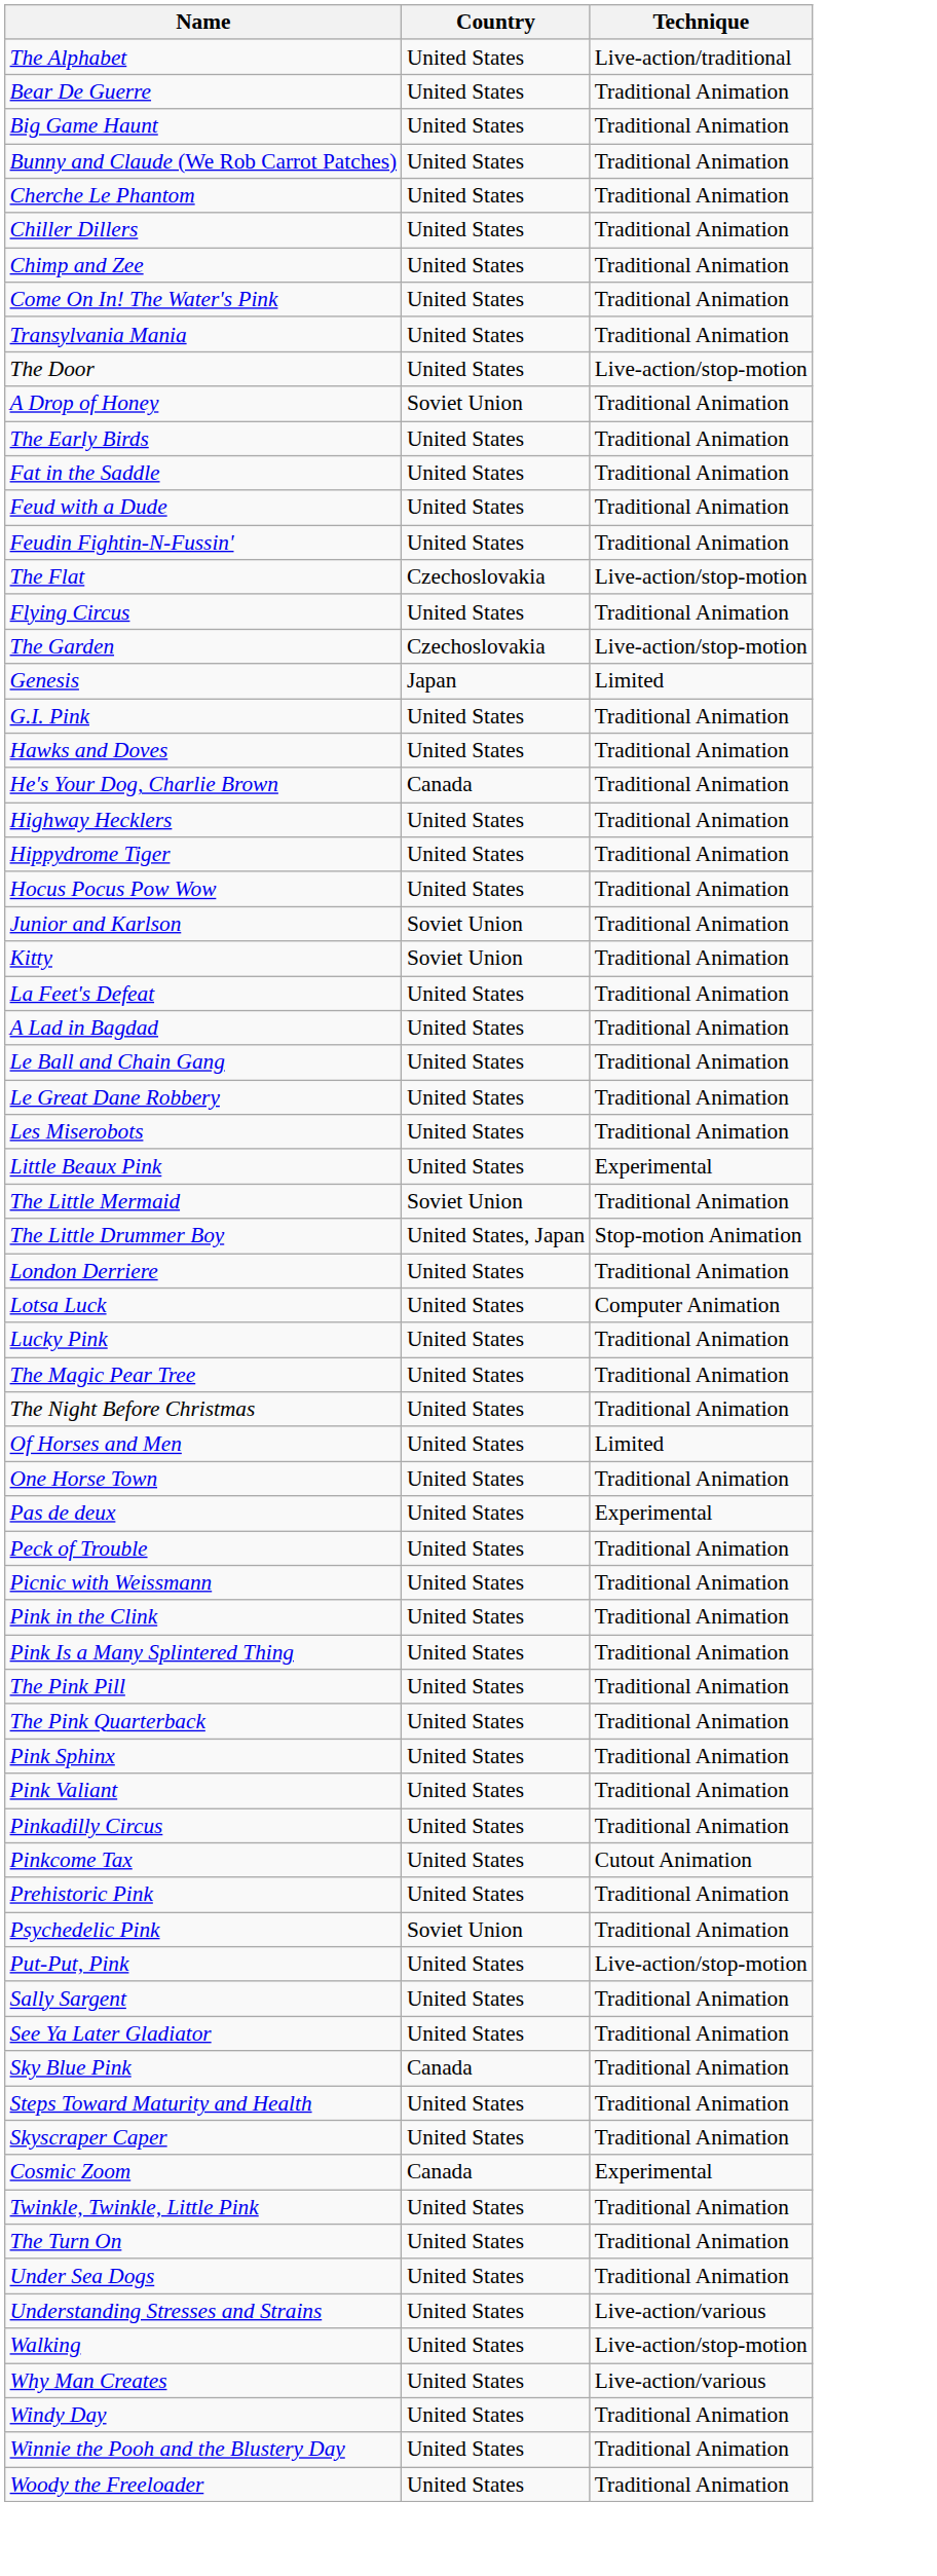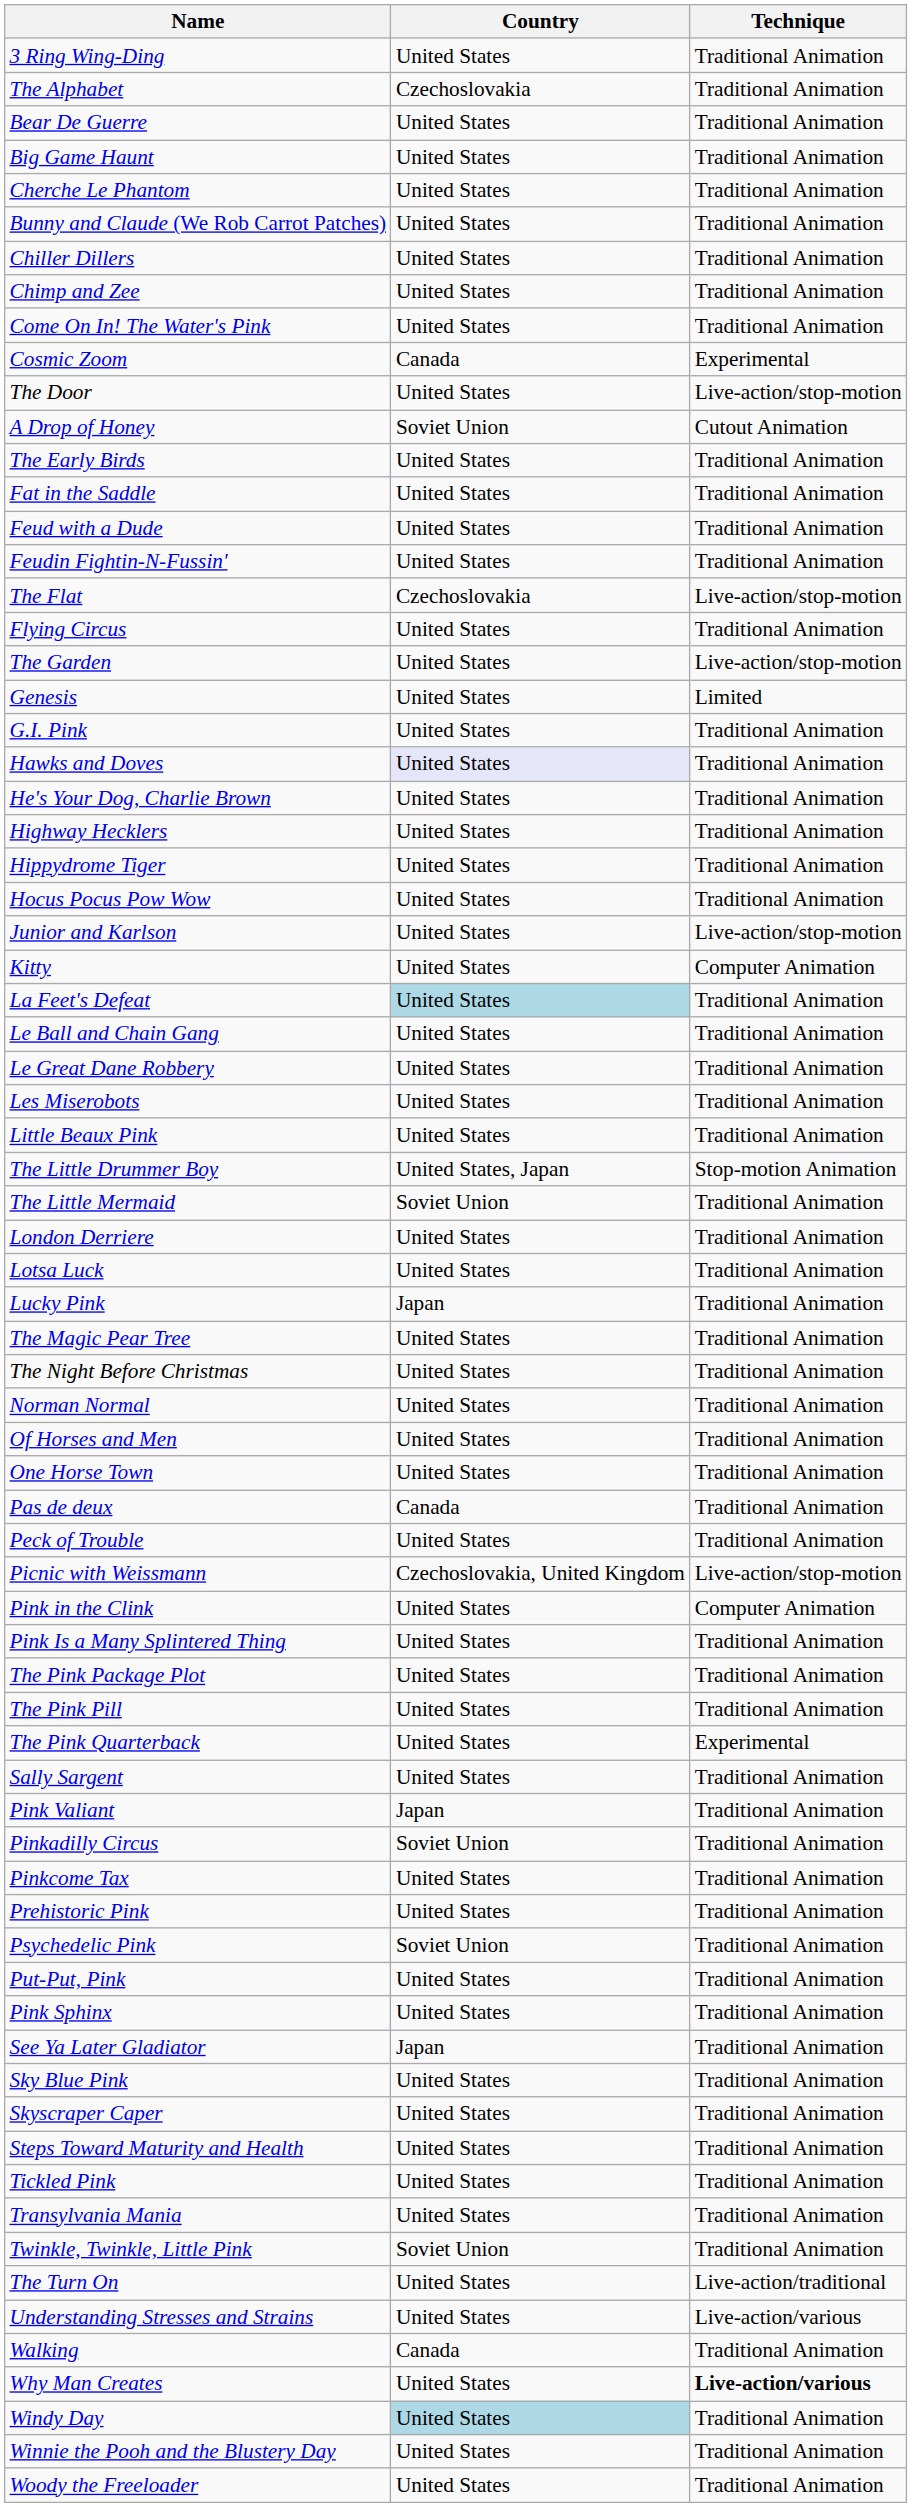+ row: 3 Ring Wing-Ding | United States | Traditional Animation
The Alphabet | Country: United States -> Czechoslovakia
The Alphabet | Technique: Live-action/traditional -> Traditional Animation
rows swapped: Bunny and Claude (We Rob Carrot Patches) <-> Cherche Le Phantom
rows swapped: Cosmic Zoom <-> Transylvania Mania
A Drop of Honey | Technique: Traditional Animation -> Cutout Animation
The Garden | Country: Czechoslovakia -> United States
Genesis | Country: Japan -> United States
Hawks and Doves | Country: no background -> lavender background
He's Your Dog, Charlie Brown | Country: Canada -> United States
Junior and Karlson | Country: Soviet Union -> United States
Junior and Karlson | Technique: Traditional Animation -> Live-action/stop-motion
Kitty | Country: Soviet Union -> United States
Kitty | Technique: Traditional Animation -> Computer Animation
La Feet's Defeat | Country: no background -> lightblue background
- row: A Lad in Bagdad | United States | Traditional Animation
Little Beaux Pink | Technique: Experimental -> Traditional Animation
rows swapped: The Little Drummer Boy <-> The Little Mermaid
Lotsa Luck | Technique: Computer Animation -> Traditional Animation
Lucky Pink | Country: United States -> Japan
+ row: Norman Normal | United States | Traditional Animation
Of Horses and Men | Technique: Limited -> Traditional Animation
Pas de deux | Country: United States -> Canada
Pas de deux | Technique: Experimental -> Traditional Animation
Picnic with Weissmann | Country: United States -> Czechoslovakia, United Kingdom
Picnic with Weissmann | Technique: Traditional Animation -> Live-action/stop-motion
Pink in the Clink | Technique: Traditional Animation -> Computer Animation
+ row: The Pink Package Plot | United States | Traditional Animation
The Pink Quarterback | Technique: Traditional Animation -> Experimental
rows swapped: Pink Sphinx <-> Sally Sargent
Pink Valiant | Country: United States -> Japan
Pinkadilly Circus | Country: United States -> Soviet Union
Pinkcome Tax | Technique: Cutout Animation -> Traditional Animation
Put-Put, Pink | Technique: Live-action/stop-motion -> Traditional Animation
See Ya Later Gladiator | Country: United States -> Japan
Sky Blue Pink | Country: Canada -> United States
rows swapped: Skyscraper Caper <-> Steps Toward Maturity and Health
+ row: Tickled Pink | United States | Traditional Animation
Twinkle, Twinkle, Little Pink | Country: United States -> Soviet Union
The Turn On | Technique: Traditional Animation -> Live-action/traditional
- row: Under Sea Dogs | United States | Traditional Animation
Walking | Country: United States -> Canada
Walking | Technique: Live-action/stop-motion -> Traditional Animation
Why Man Creates | Technique: normal -> bold
Windy Day | Country: no background -> lightblue background
